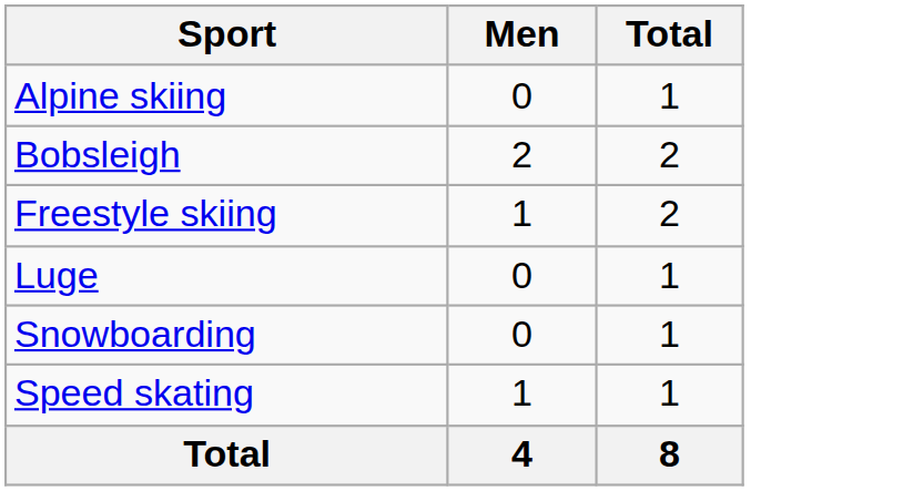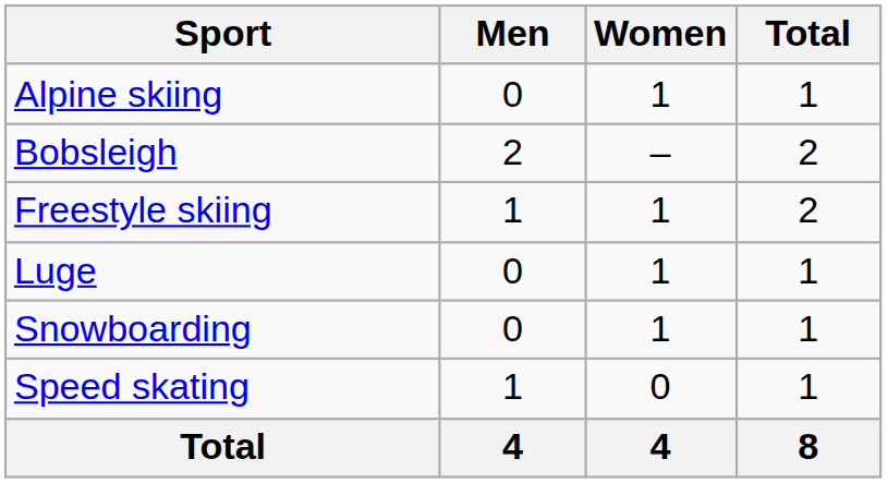+ column: Women | 1 | – | 1 | 1 | 1 | 0 | 4
